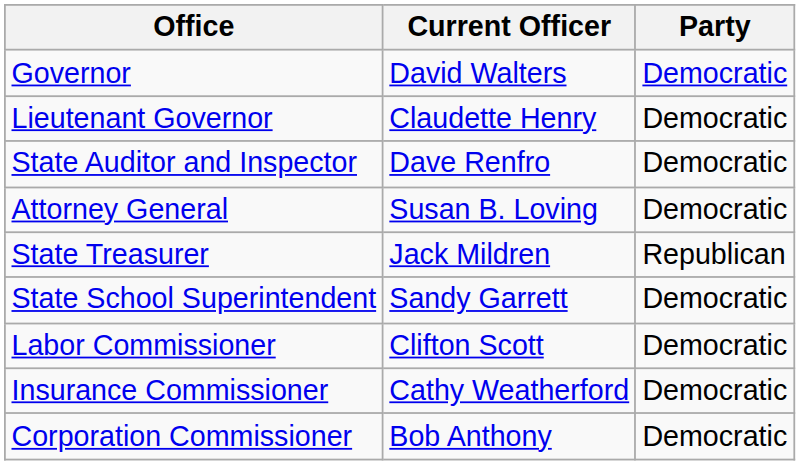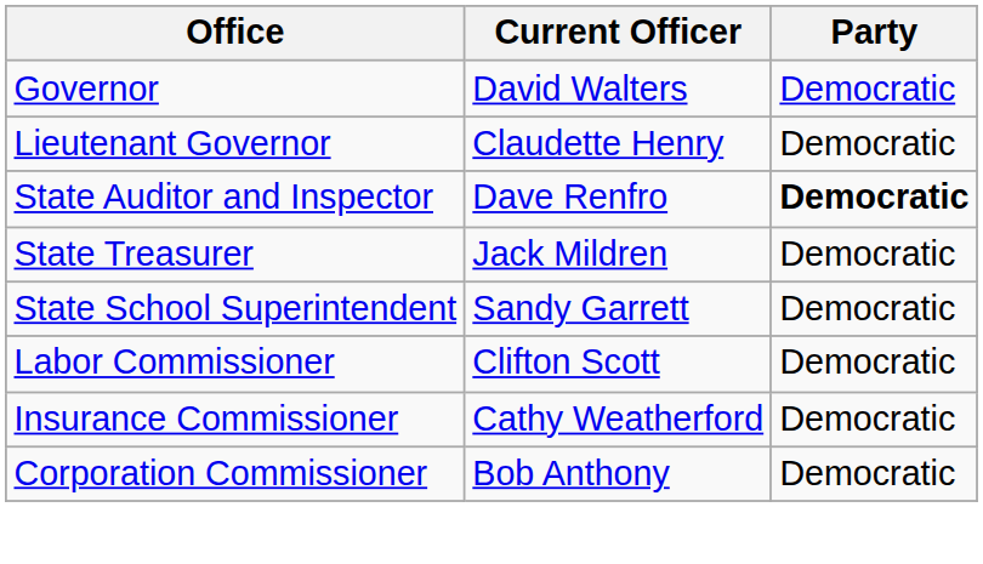State Auditor and Inspector | Party: normal -> bold
- row: Attorney General | Susan B. Loving | Democratic
State Treasurer | Party: Republican -> Democratic
